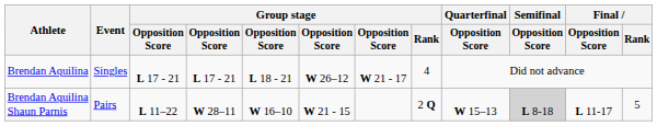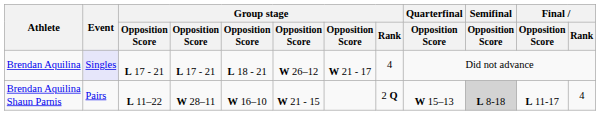Brendan Aquilina | Event: no background -> lavender background
Brendan Aquilina Shaun Parnis | Final / Rank: 5 -> 4
